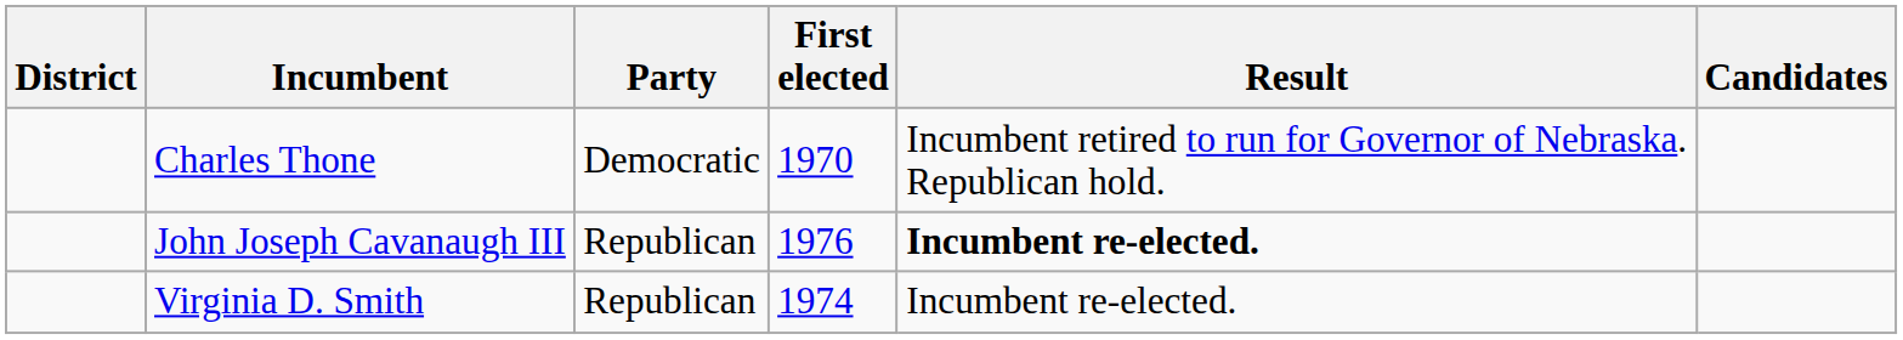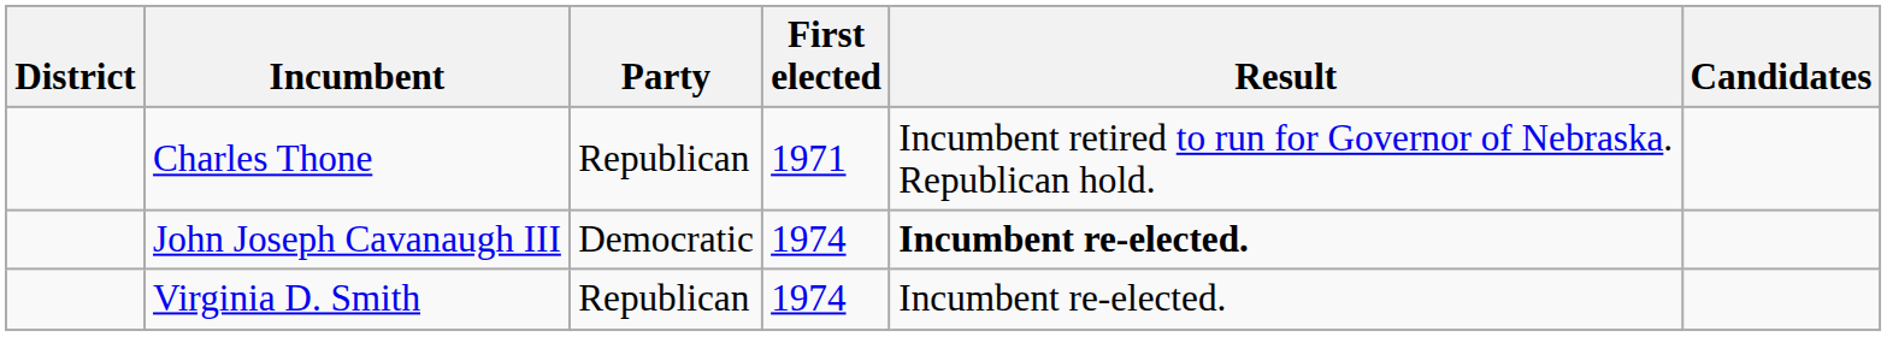Charles Thone | Party: Democratic -> Republican
Charles Thone | First elected: 1970 -> 1971
John Joseph Cavanaugh III | Party: Republican -> Democratic
John Joseph Cavanaugh III | First elected: 1976 -> 1974
